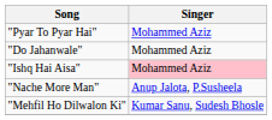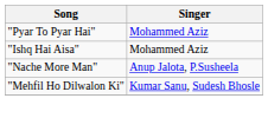- row: "Do Jahanwale" | Mohammed Aziz
"Ishq Hai Aisa" | Singer: pink background -> no background
